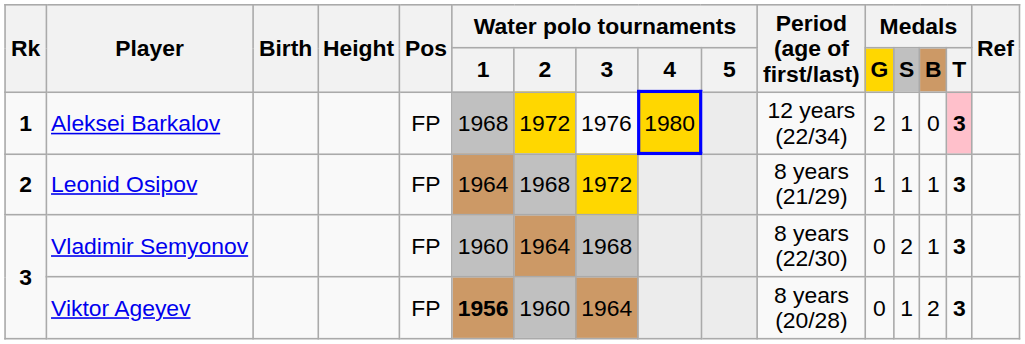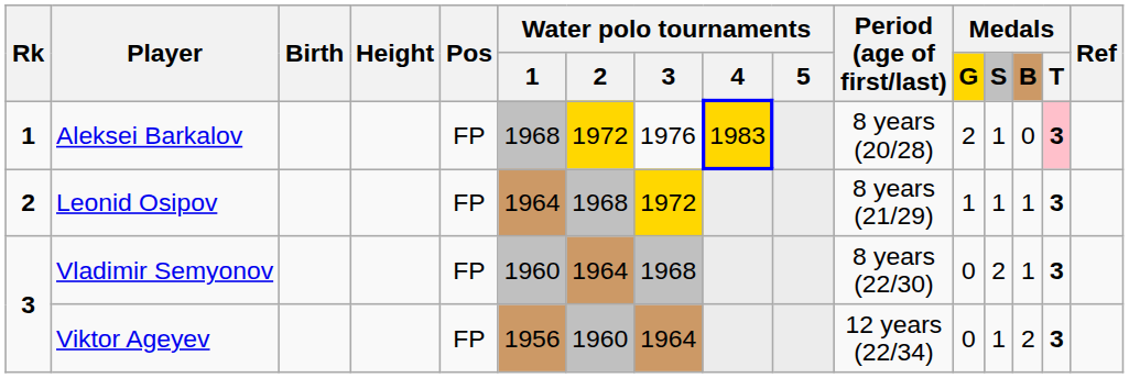Aleksei Barkalov | Water polo tournaments / 4: 1980 -> 1983
Aleksei Barkalov | Period (age of first/last): 12 years (22/34) -> 8 years (20/28)
Viktor Ageyev | Water polo tournaments / 1: bold -> normal
Viktor Ageyev | Period (age of first/last): 8 years (20/28) -> 12 years (22/34)
